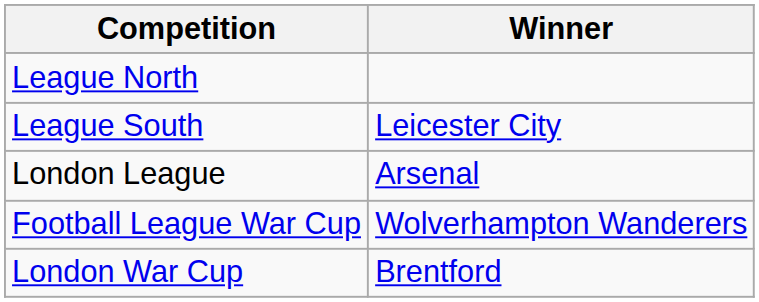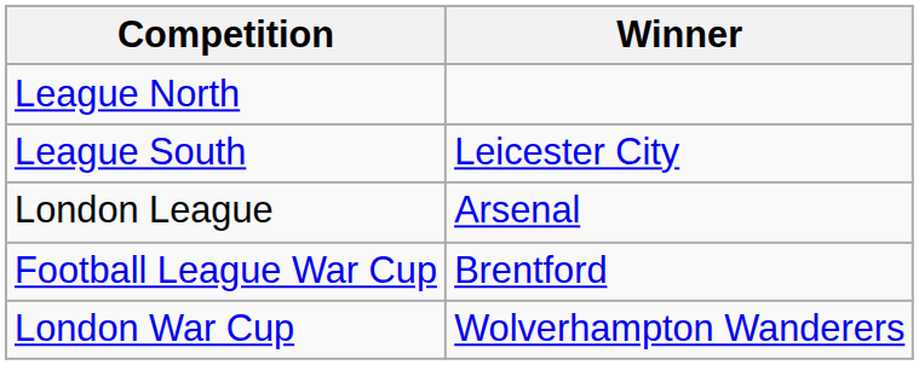Football League War Cup | Winner: Wolverhampton Wanderers -> Brentford
London War Cup | Winner: Brentford -> Wolverhampton Wanderers
